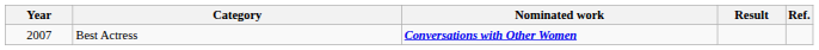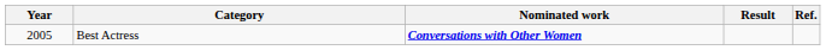Best Actress | Year: 2007 -> 2005
